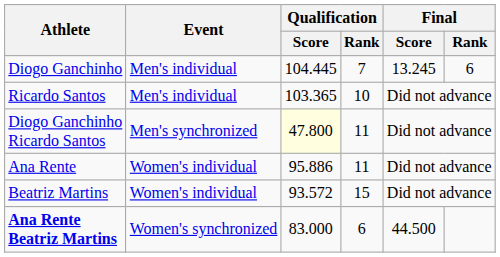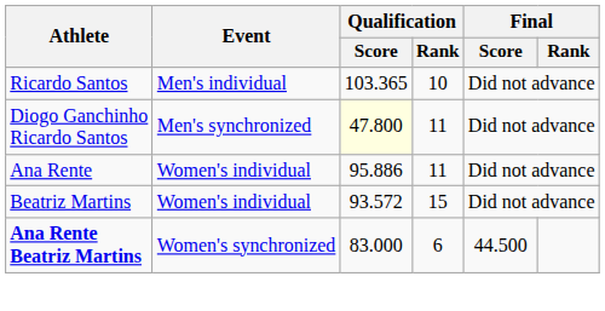- row: Diogo Ganchinho | Men's individual | 104.445 | 7 | 13.245 | 6
